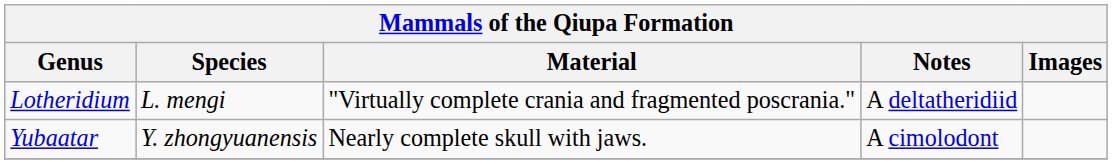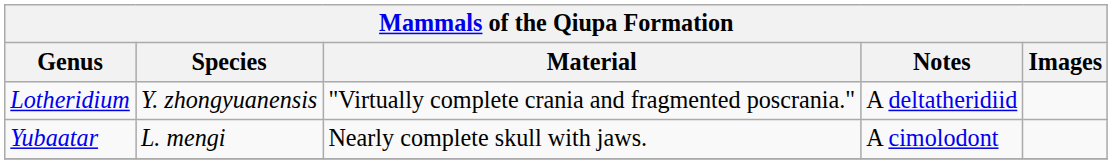Lotheridium | Species: L. mengi -> Y. zhongyuanensis
Yubaatar | Species: Y. zhongyuanensis -> L. mengi
